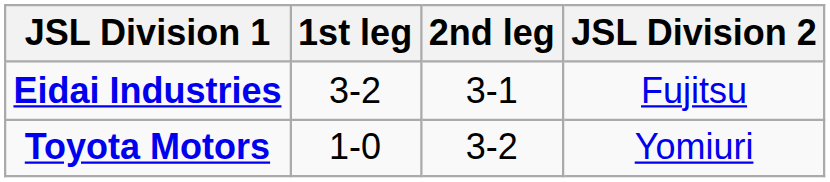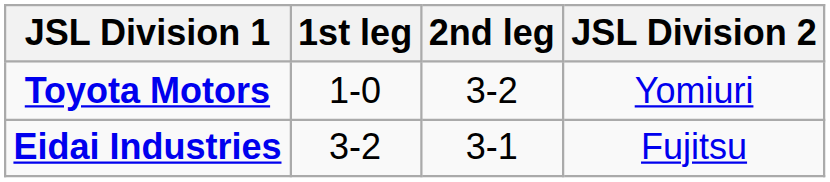rows swapped: Eidai Industries <-> Toyota Motors
